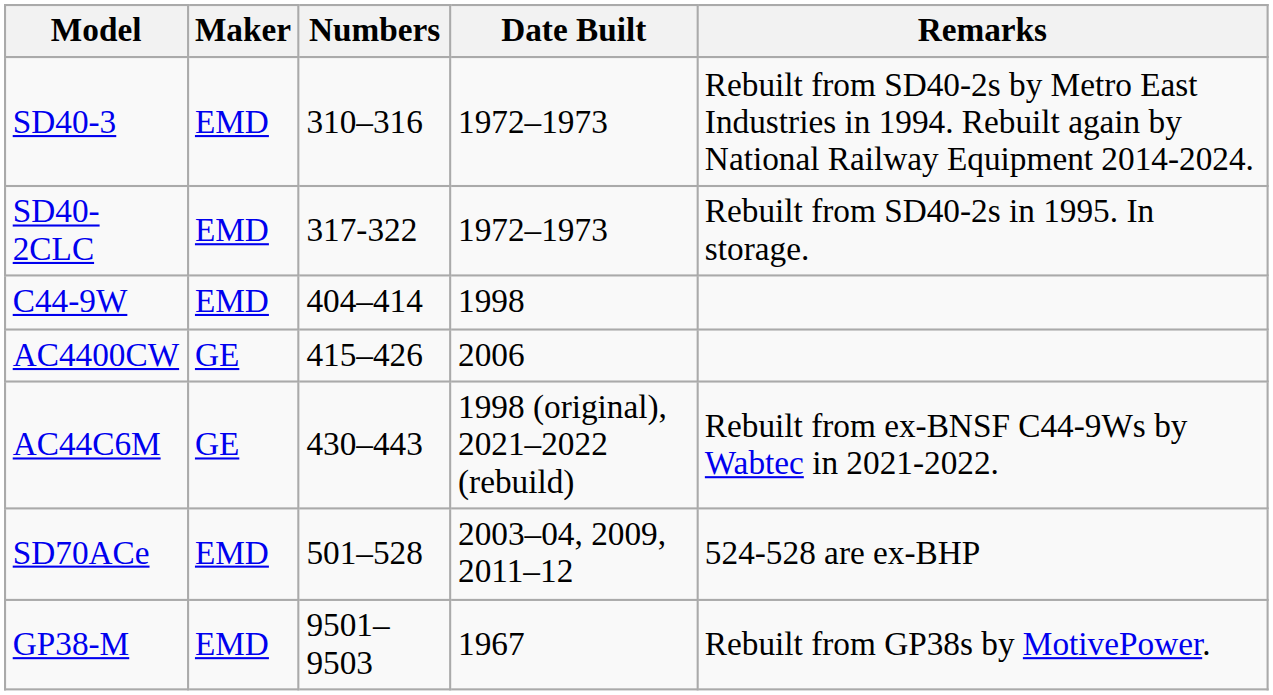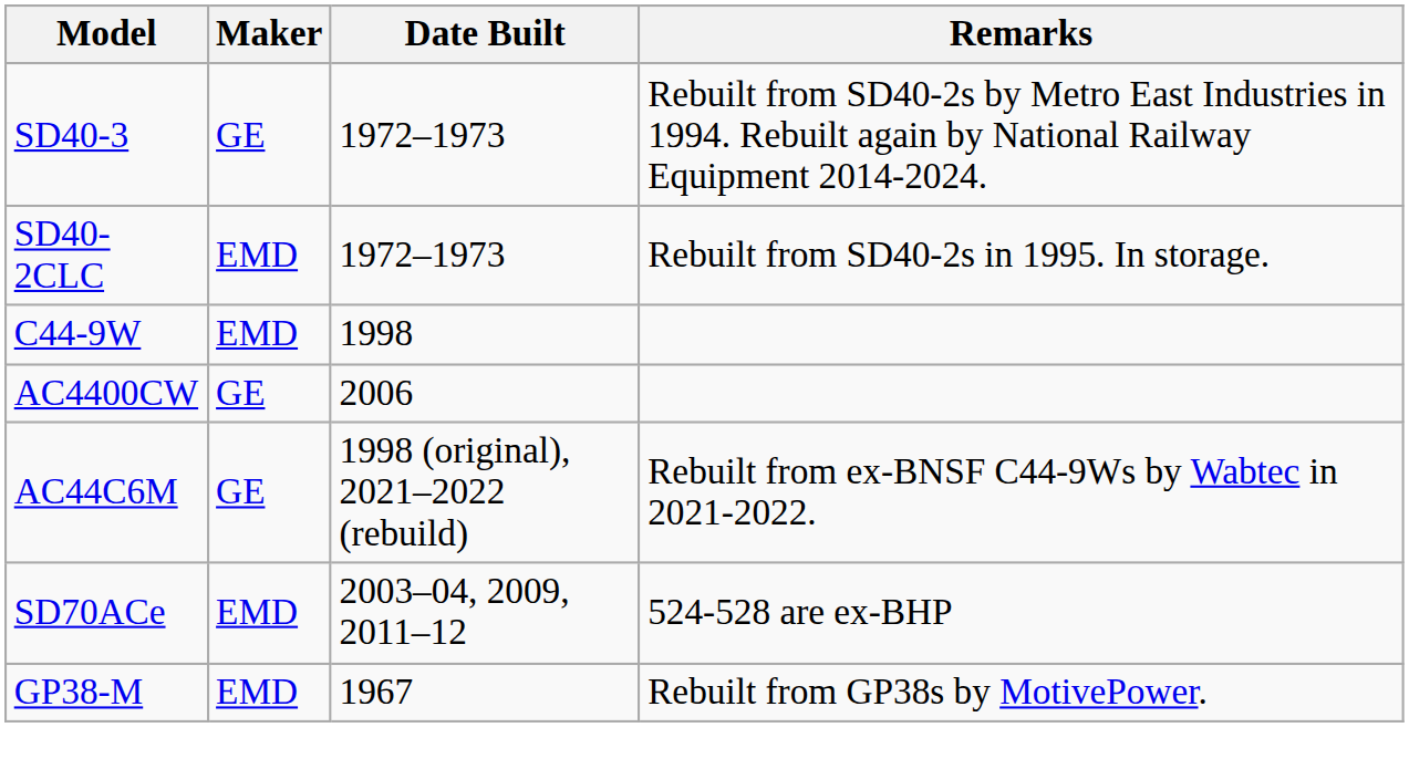- column: Numbers | 310–316 | 317-322 | 404–414 | 415–426 | 430–443 | 501–528 | 9501–9503
SD40-3 | Maker: EMD -> GE
